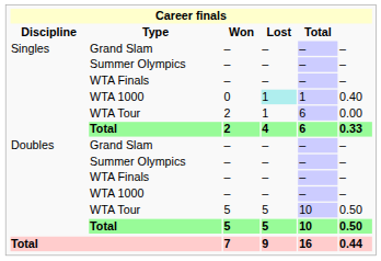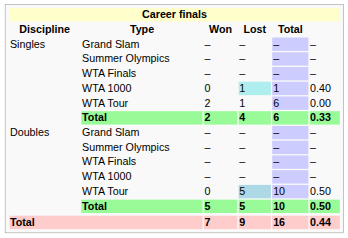Doubles / WTA Tour | Won: 5 -> 0
Doubles / WTA Tour | Lost: no background -> lightblue background
